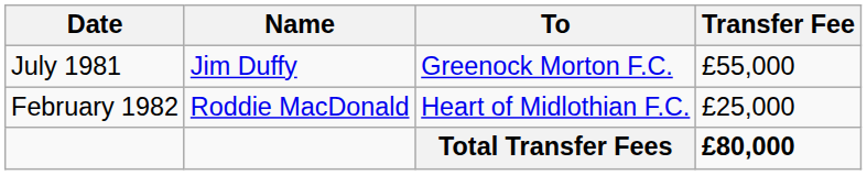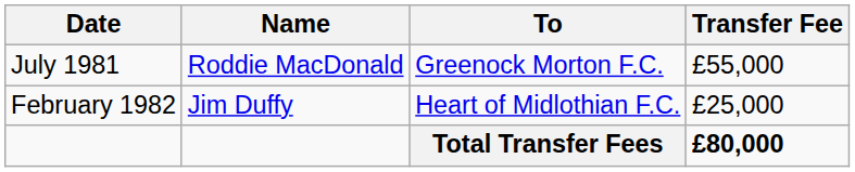July 1981 | Name: Jim Duffy -> Roddie MacDonald
February 1982 | Name: Roddie MacDonald -> Jim Duffy
